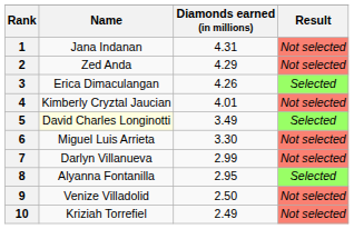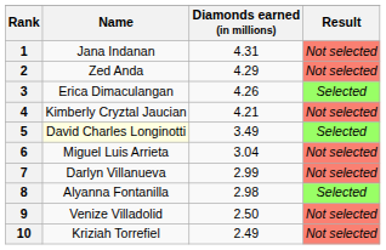4 | Diamonds earned (in millions): 4.01 -> 4.21
6 | Diamonds earned (in millions): 3.30 -> 3.04
8 | Diamonds earned (in millions): 2.95 -> 2.98
